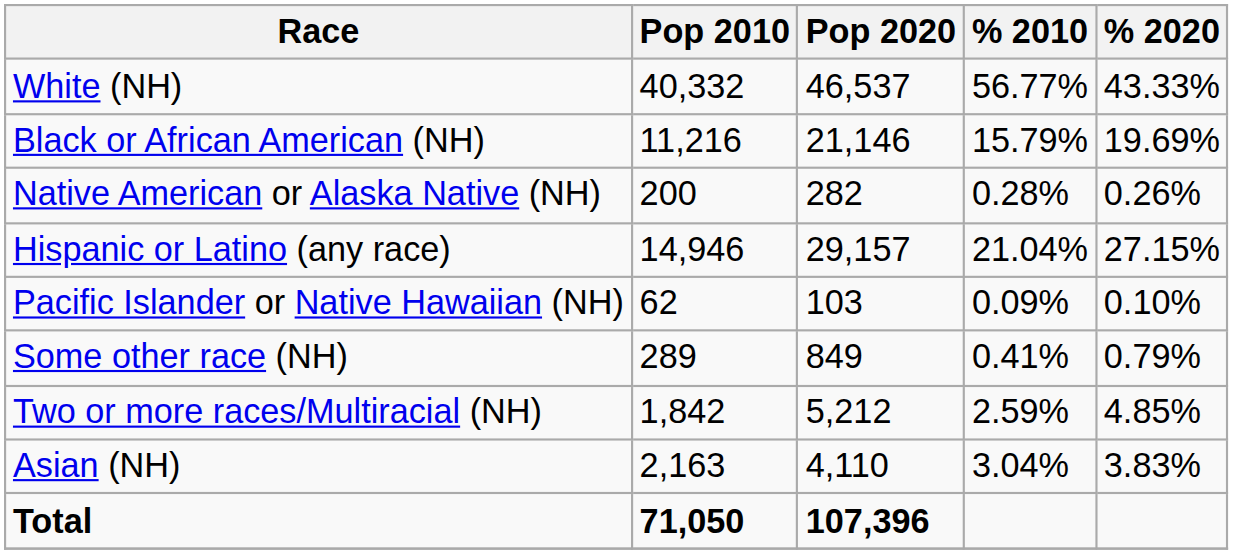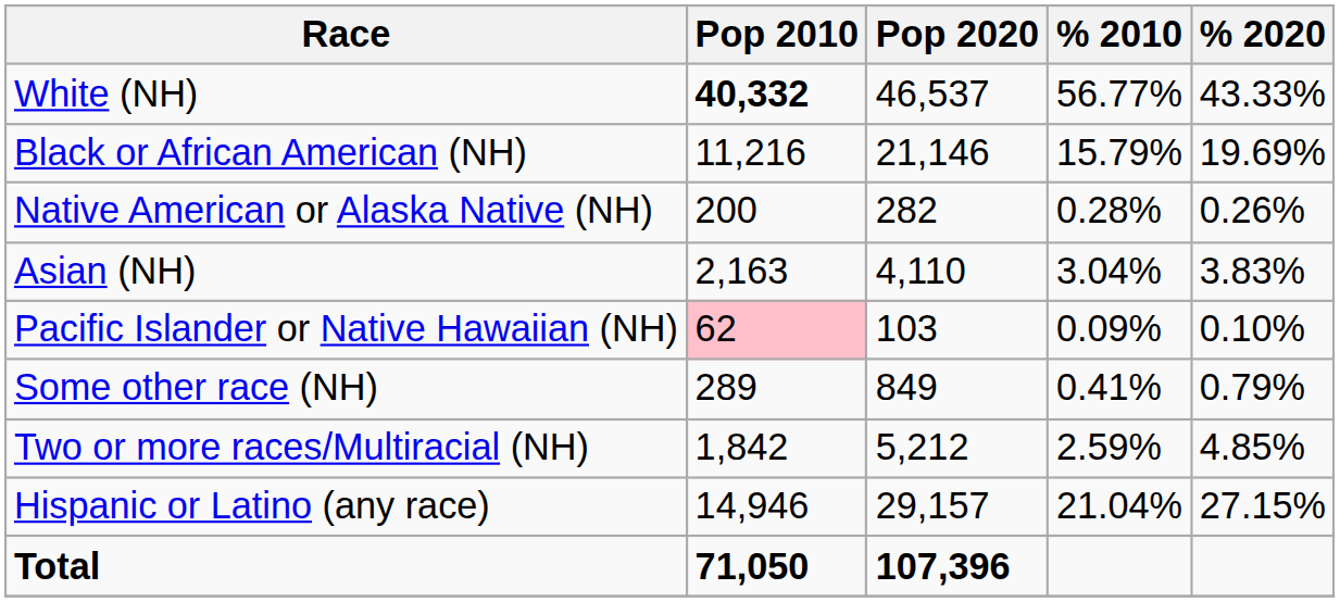White (NH) | Pop 2010: normal -> bold
rows swapped: Asian (NH) <-> Hispanic or Latino (any race)
Pacific Islander or Native Hawaiian (NH) | Pop 2010: no background -> pink background
